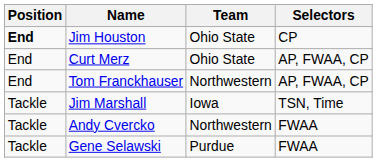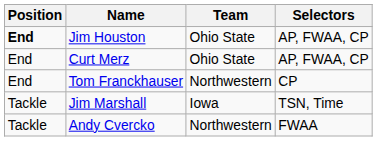Jim Houston | Selectors: CP -> AP, FWAA, CP
Tom Franckhauser | Selectors: AP, FWAA, CP -> CP
- row: Tackle | Gene Selawski | Purdue | FWAA
